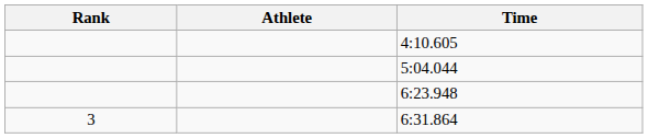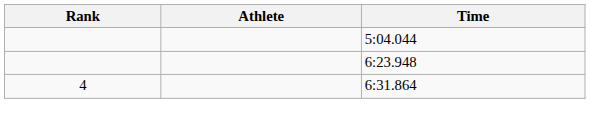- row: 4:10.605
6:31.864 | Rank: 3 -> 4
